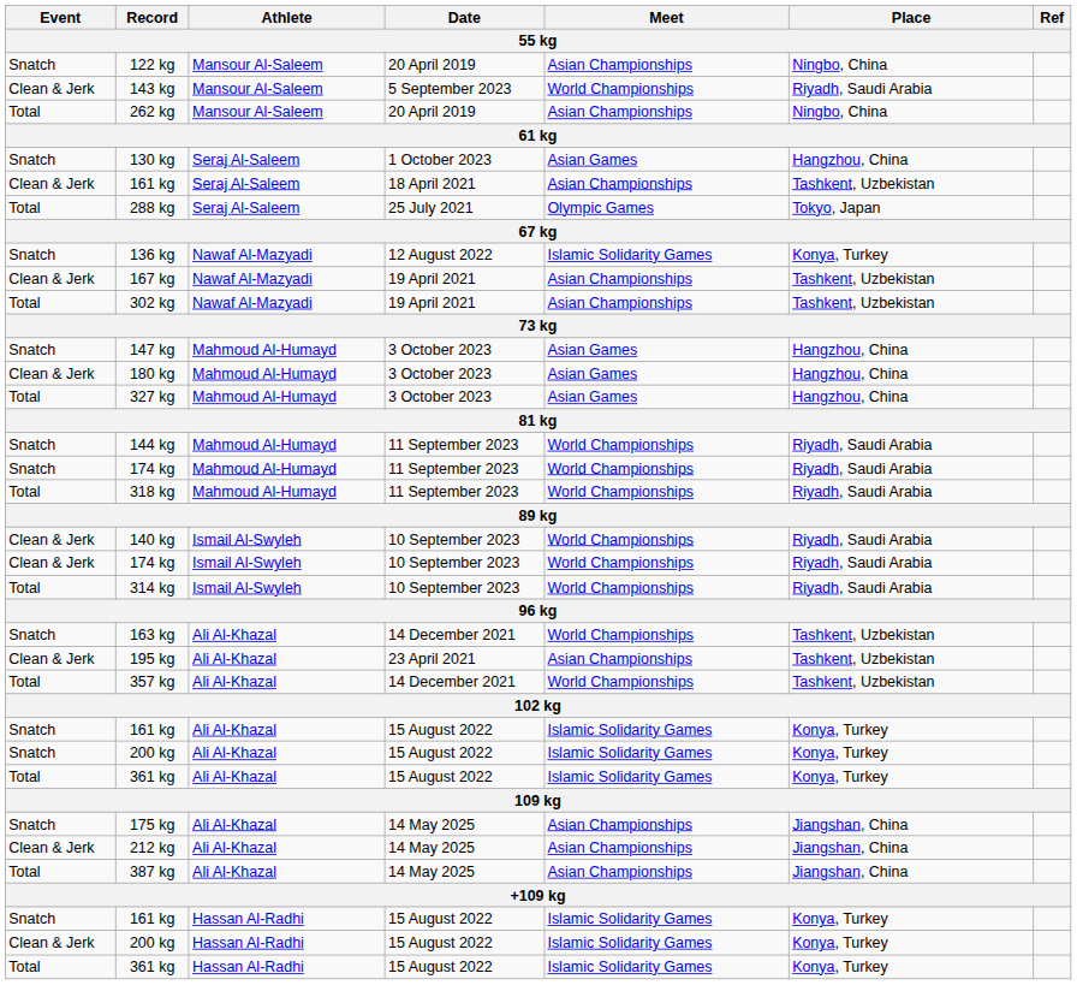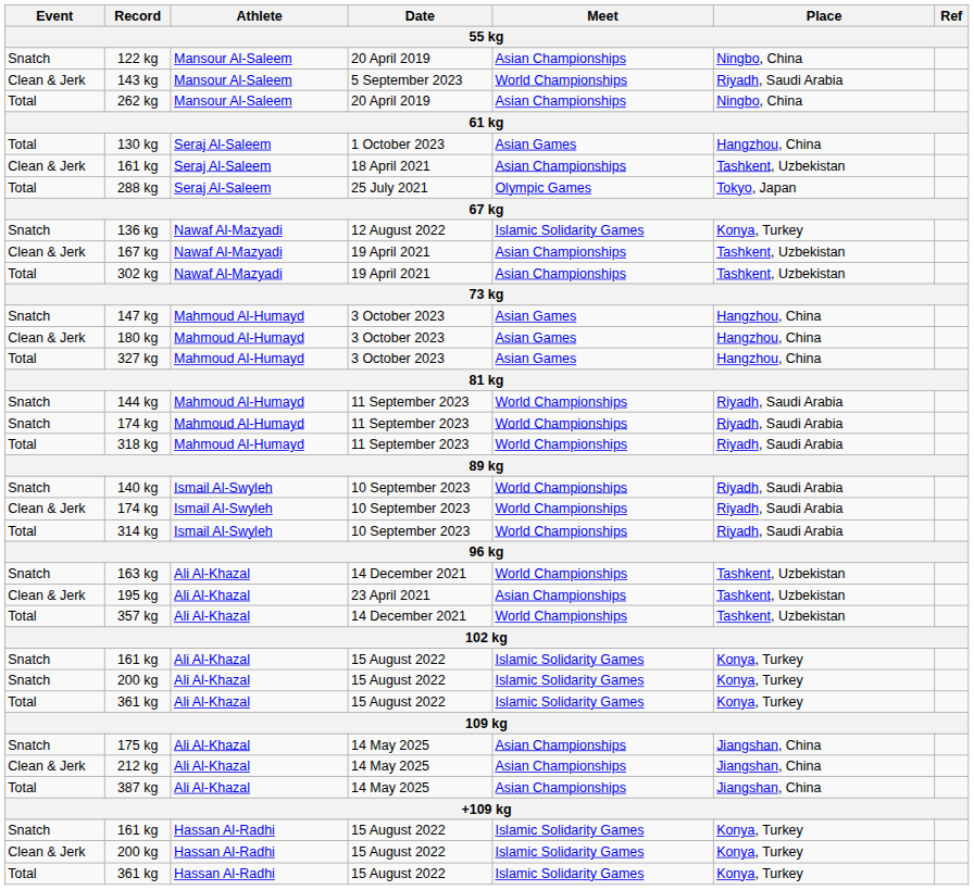130 kg | Event: Snatch -> Total
140 kg | Event: Clean & Jerk -> Snatch
